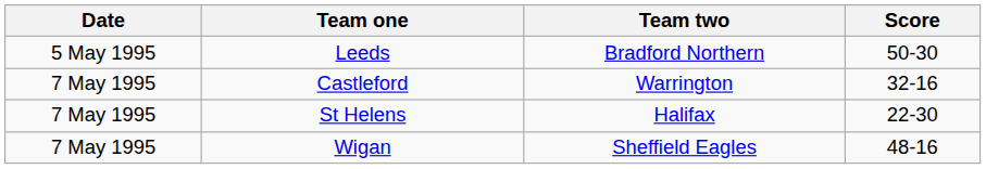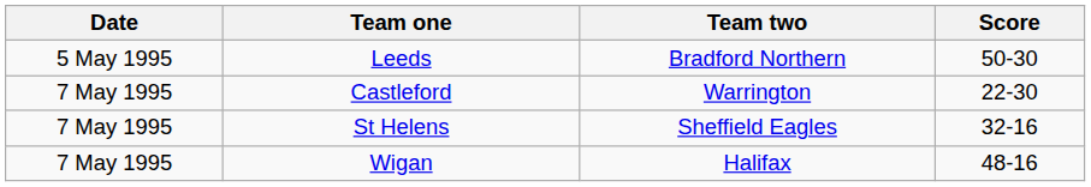Castleford | Score: 32-16 -> 22-30
St Helens | Team two: Halifax -> Sheffield Eagles
St Helens | Score: 22-30 -> 32-16
Wigan | Team two: Sheffield Eagles -> Halifax
